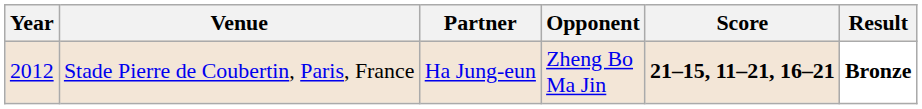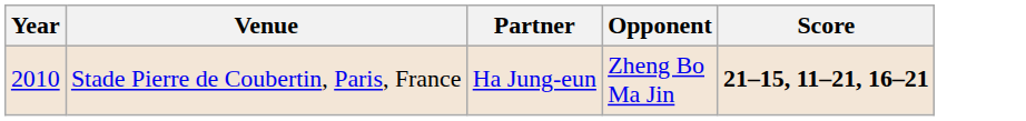- column: Result | Bronze
Stade Pierre de Coubertin, Paris, France | Year: 2012 -> 2010
